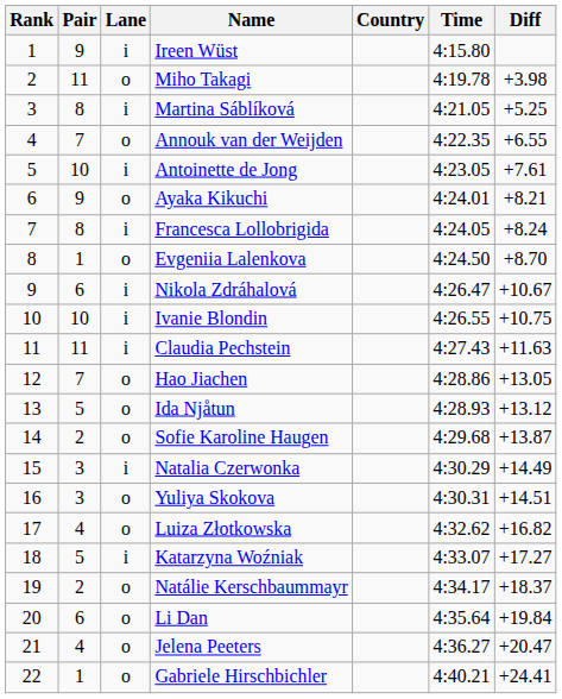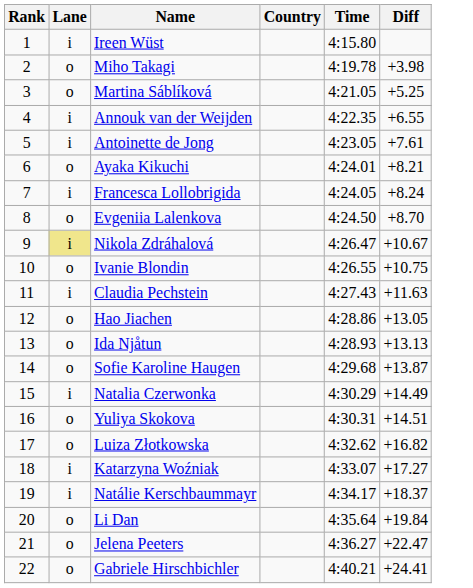- column: Pair | 9 | 11 | 8 | 7 | 10 | 9 | 8 | 1 | 6 | 10 | 11 | 7 | 5 | 2 | 3 | 3 | 4 | 5 | 2 | 6 | 4 | 1
Martina Sáblíková | Lane: i -> o
Annouk van der Weijden | Lane: o -> i
Nikola Zdráhalová | Lane: no background -> khaki background
Ivanie Blondin | Lane: i -> o
Ida Njåtun | Diff: +13.12 -> +13.13
Natálie Kerschbaummayr | Lane: o -> i
Jelena Peeters | Diff: +20.47 -> +22.47
